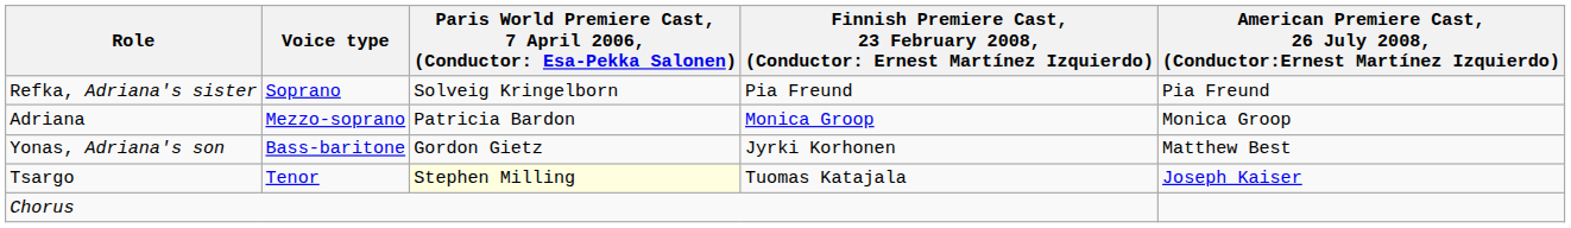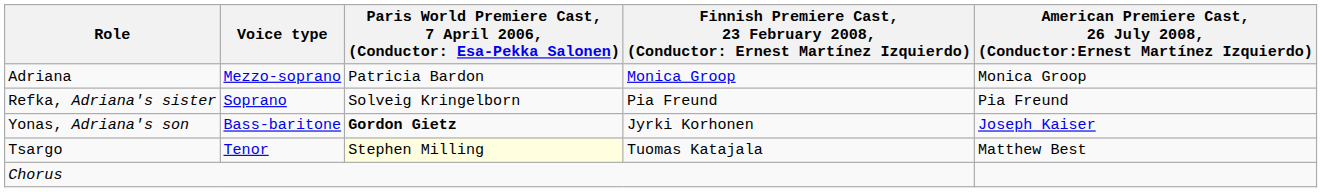rows swapped: Adriana <-> Refka, Adriana's sister
Yonas, Adriana's son | column 3: normal -> bold
Yonas, Adriana's son | column 5: Matthew Best -> Joseph Kaiser
Tsargo | column 5: Joseph Kaiser -> Matthew Best
